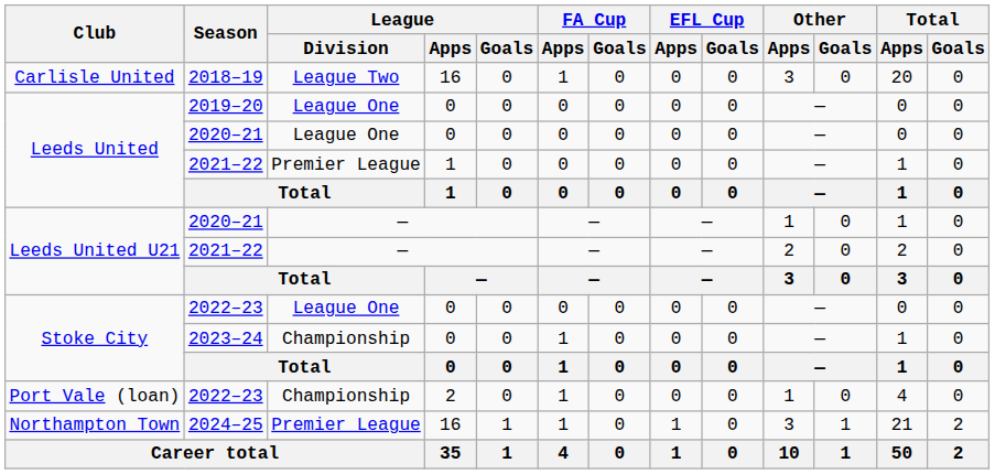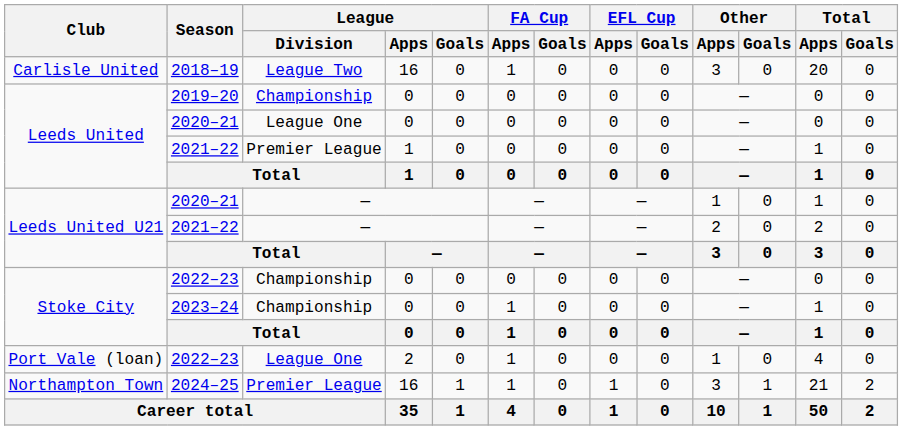2019–20 | League / Division: League One -> Championship
Stoke City / 2022–23 | League / Division: League One -> Championship
Port Vale (loan) / 2022–23 | League / Division: Championship -> League One
